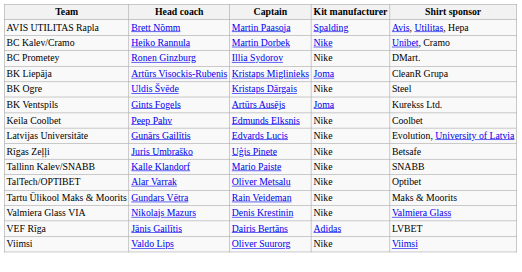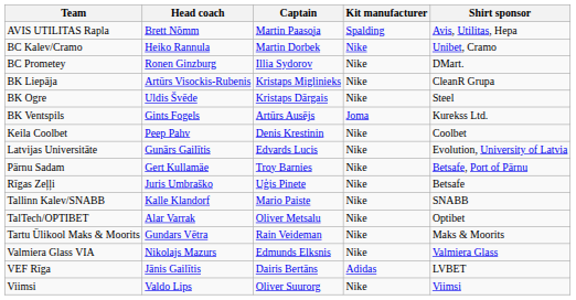BK Liepāja | Kit manufacturer: Joma -> Nike
Keila Coolbet | Captain: Edmunds Elksnis -> Denis Krestinin
+ row: Pärnu Sadam | Gert Kullamäe | Troy Barnies | Nike | Betsafe, Port of Pärnu
Valmiera Glass VIA | Captain: Denis Krestinin -> Edmunds Elksnis
